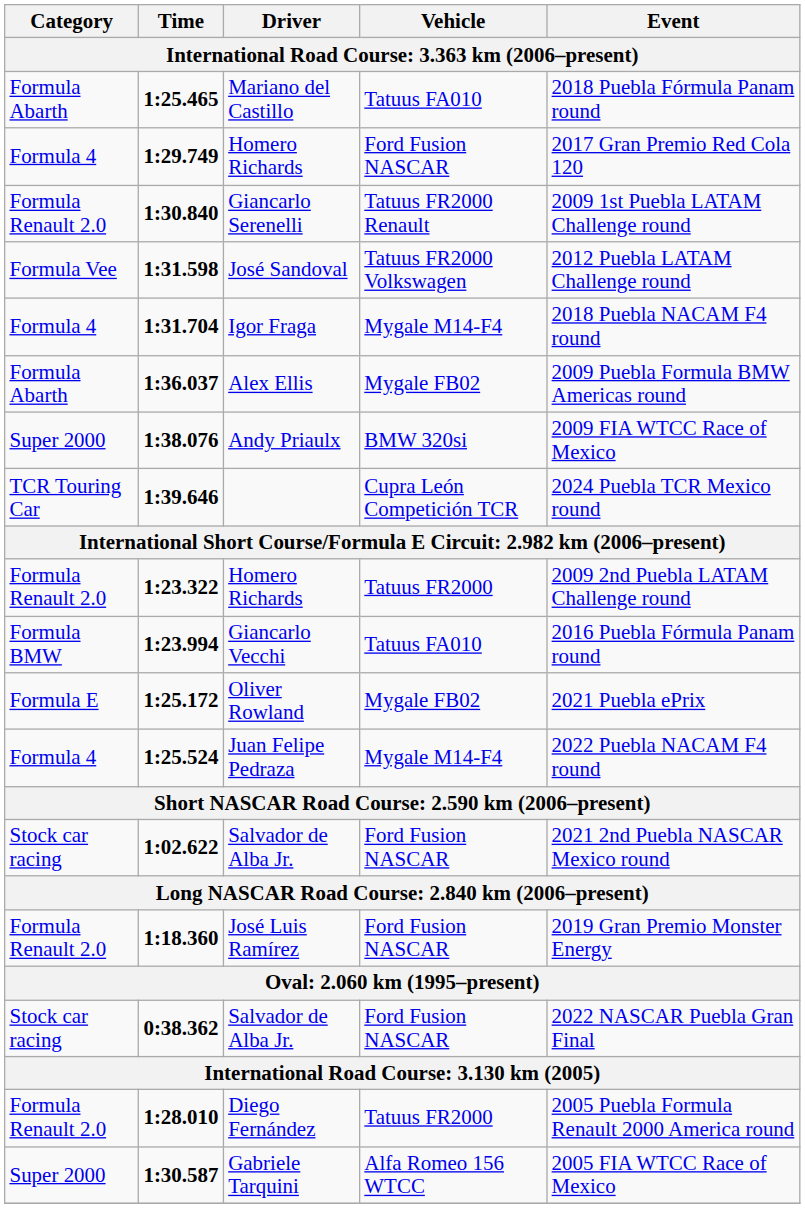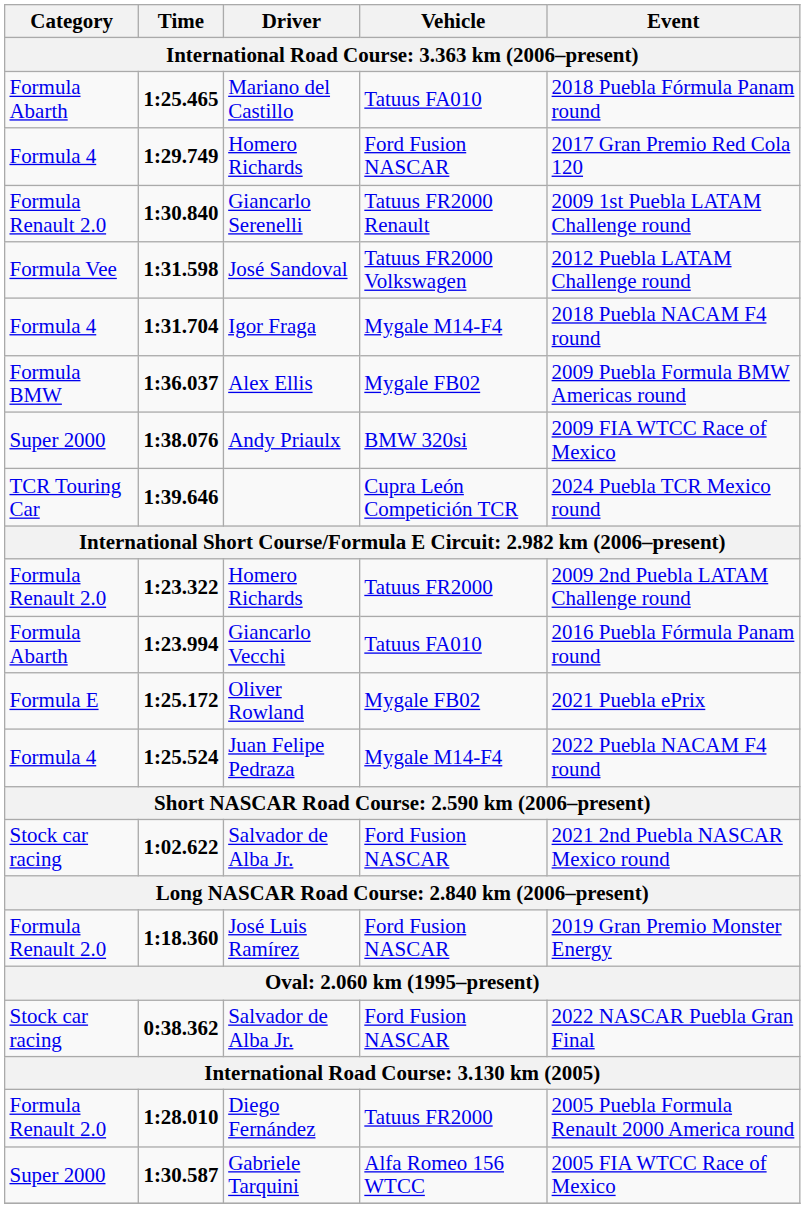1:36.037 | Category: Formula Abarth -> Formula BMW
1:23.994 | Category: Formula BMW -> Formula Abarth
